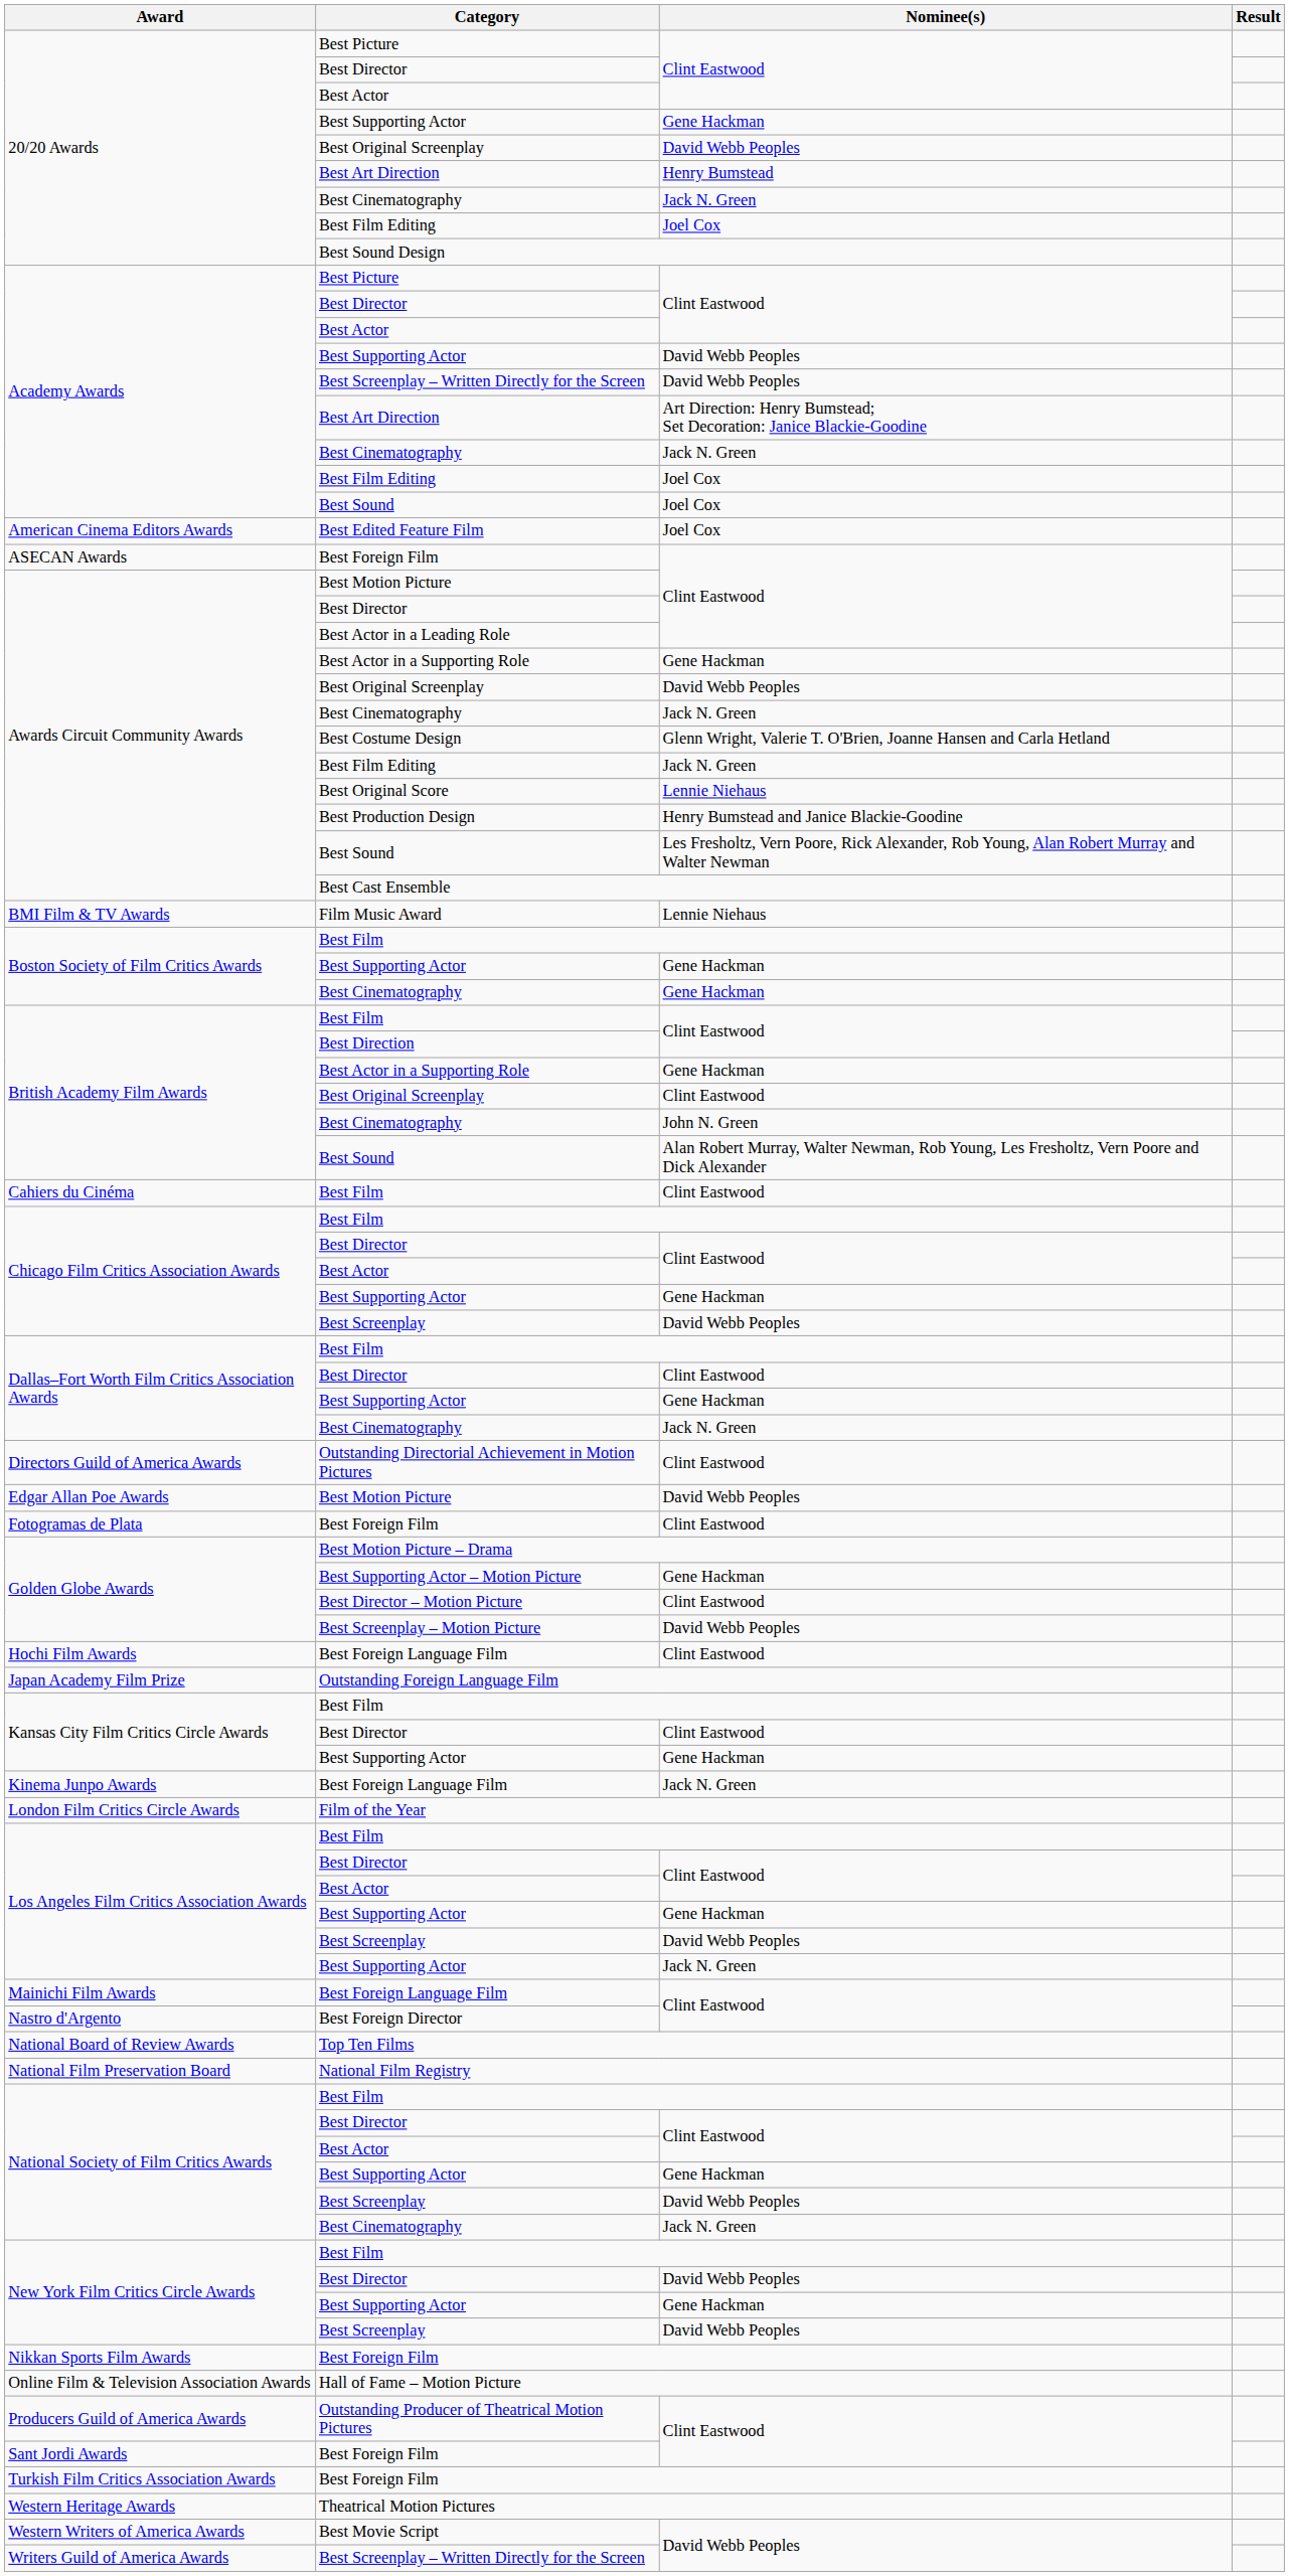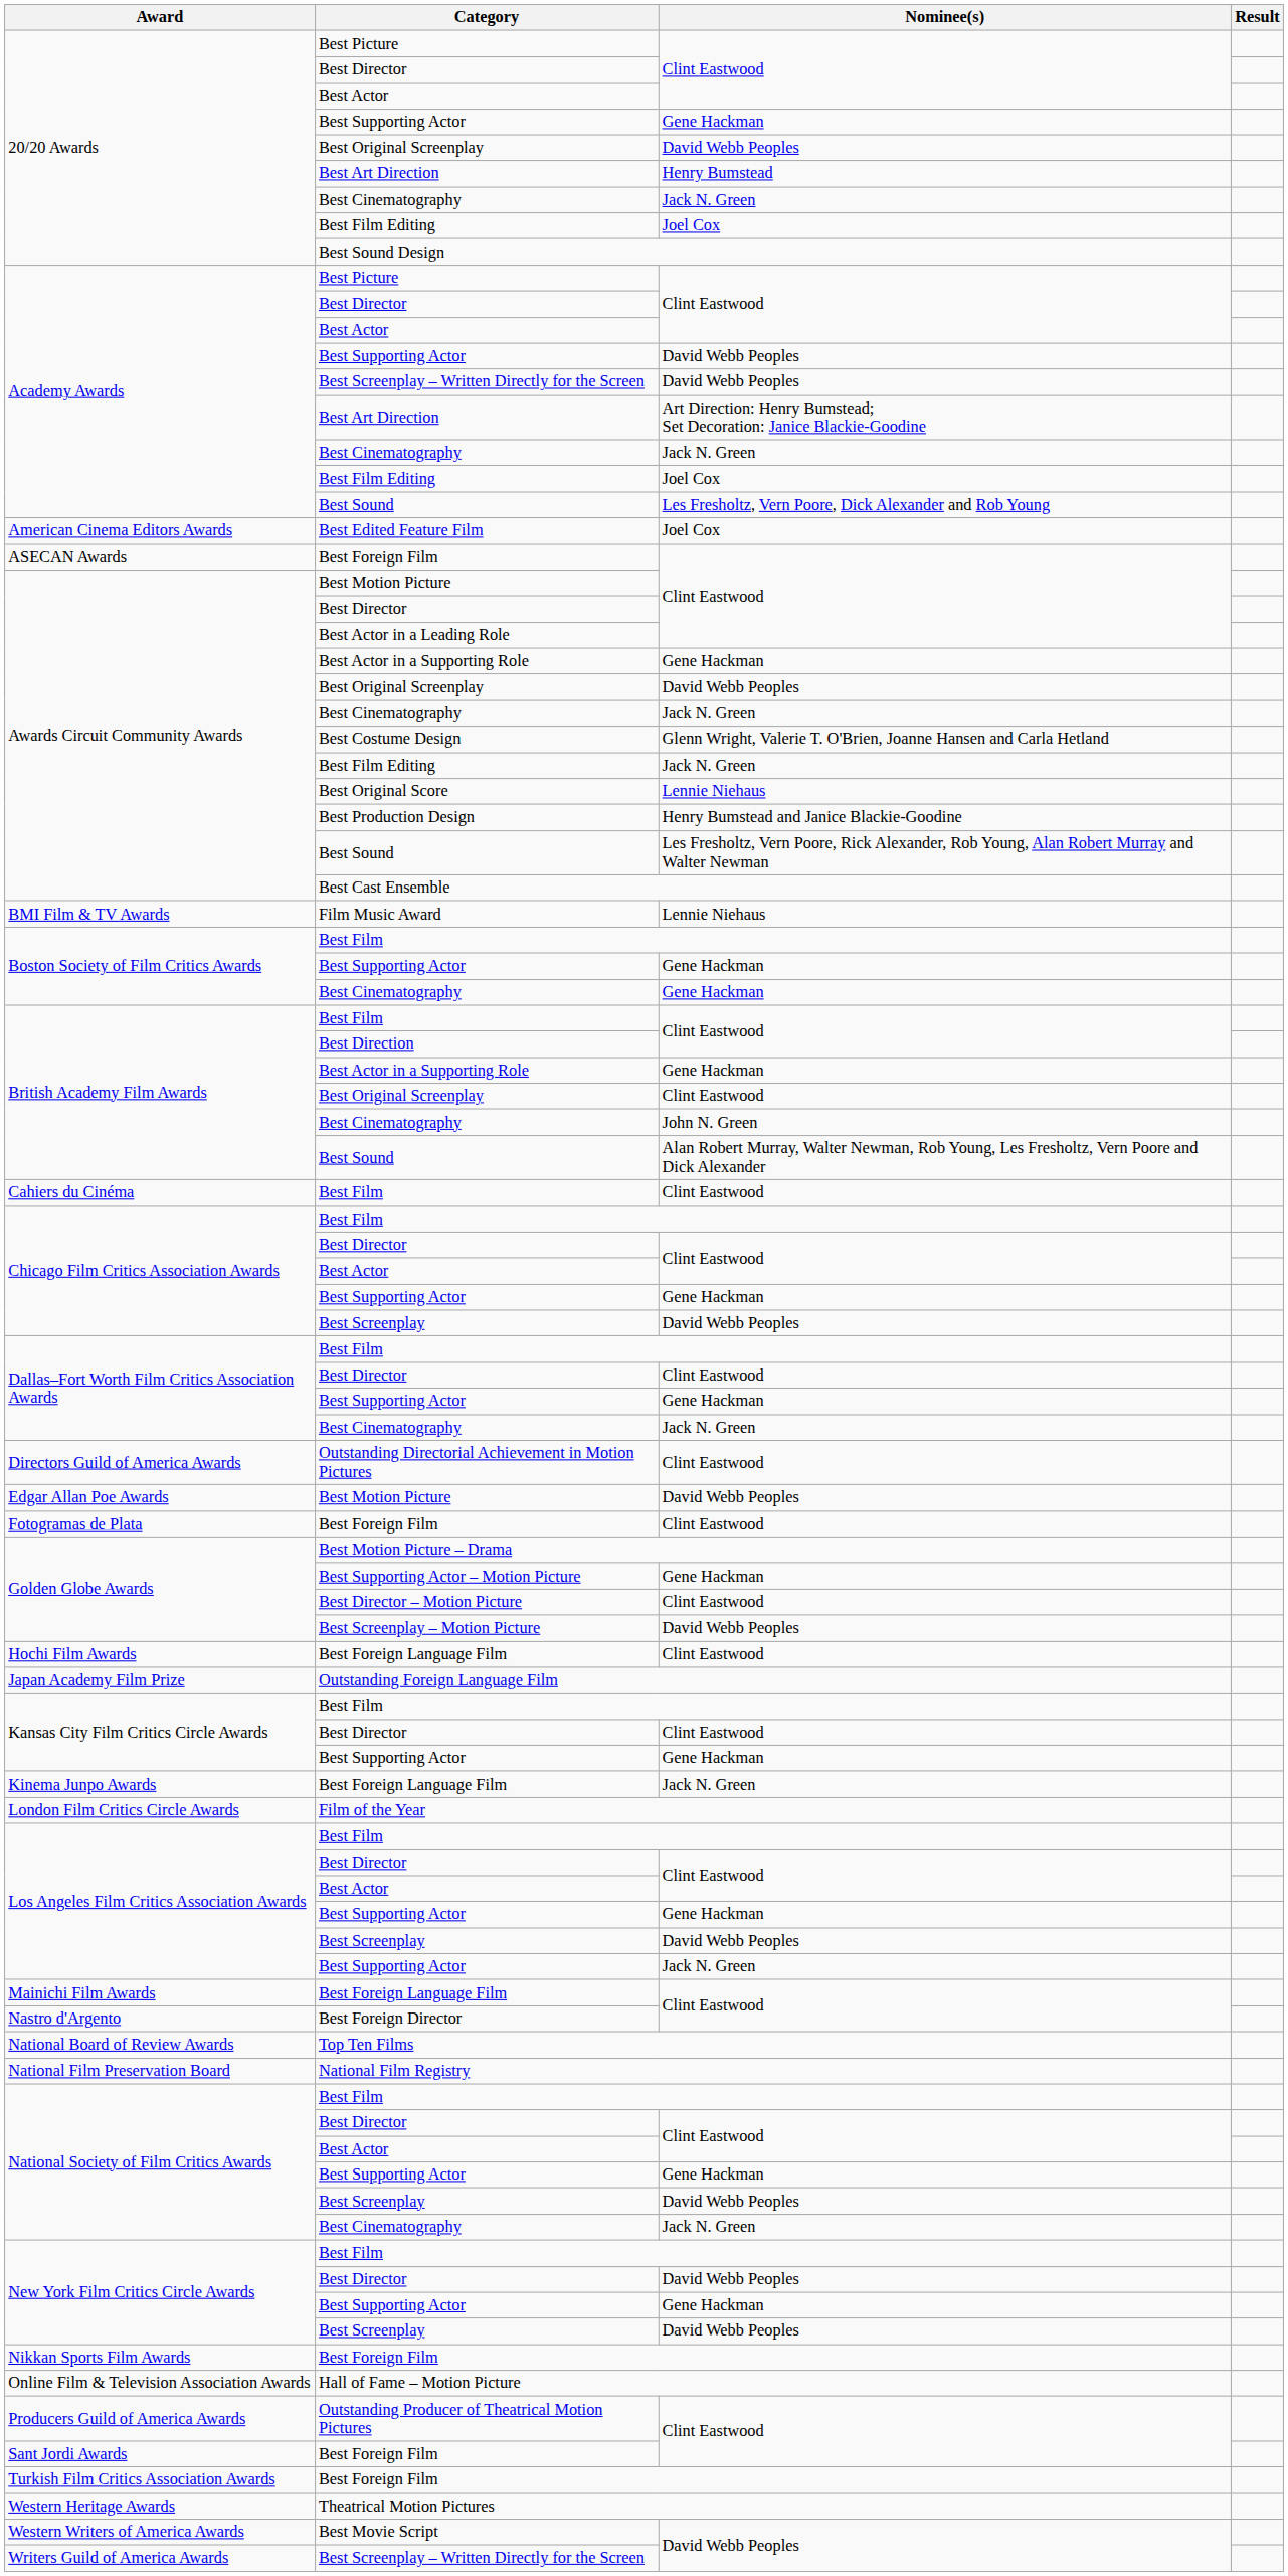Academy Awards / Best Sound | Nominee(s): Joel Cox -> Les Fresholtz, Vern Poore, Dick Alexander and Rob Young
